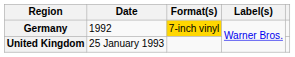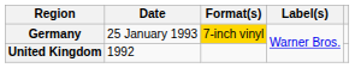Germany | Date: 1992 -> 25 January 1993
United Kingdom | Date: 25 January 1993 -> 1992
